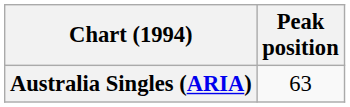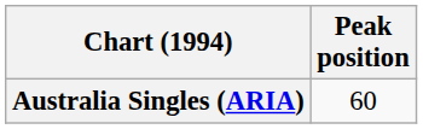Australia Singles (ARIA) | Peak position: 63 -> 60
